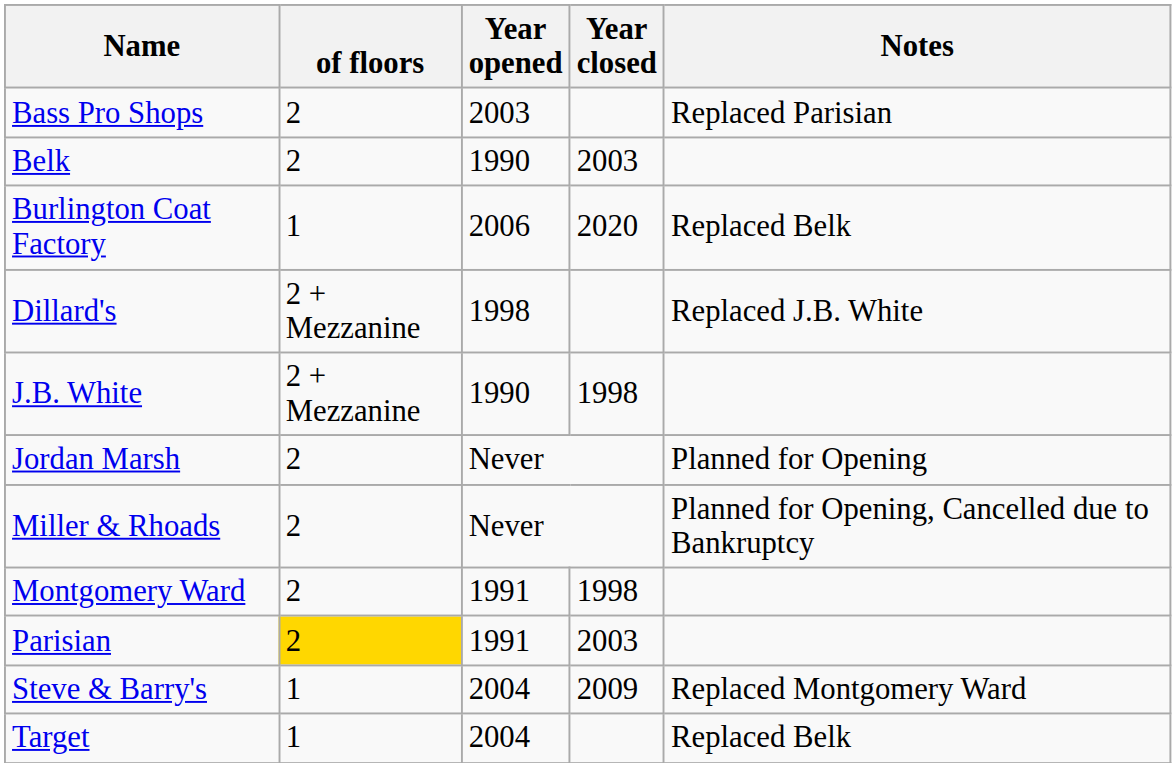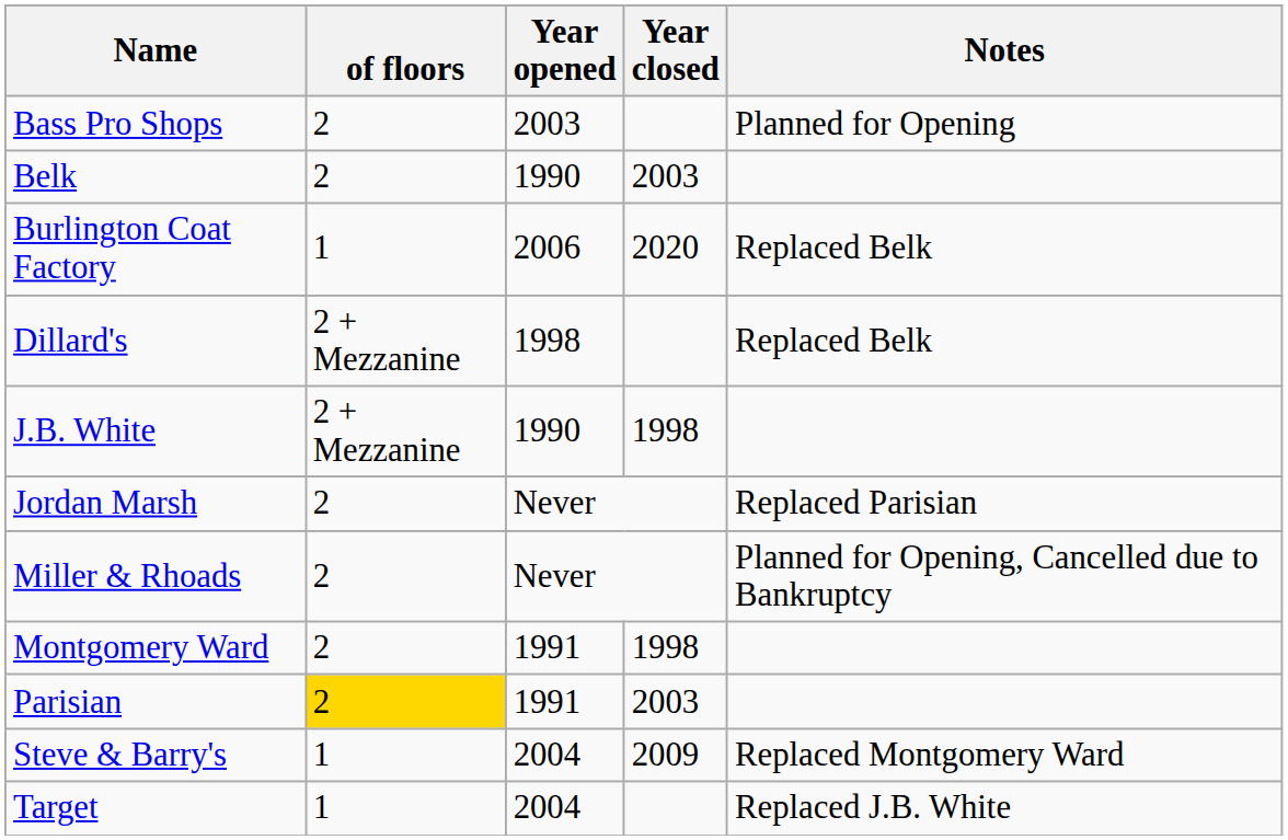Bass Pro Shops | Notes: Replaced Parisian -> Planned for Opening
Dillard's | Notes: Replaced J.B. White -> Replaced Belk
Jordan Marsh | Notes: Planned for Opening -> Replaced Parisian
Target | Notes: Replaced Belk -> Replaced J.B. White
